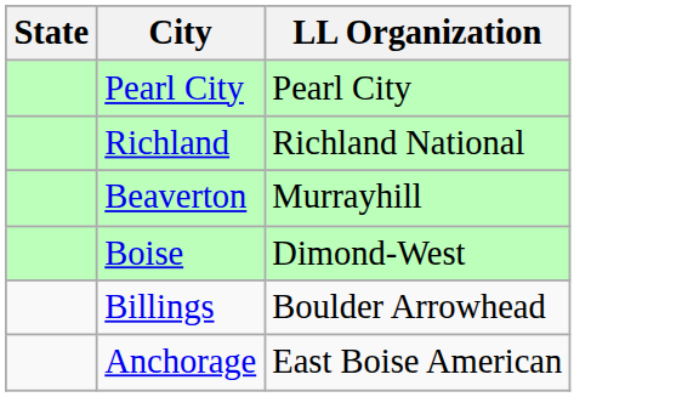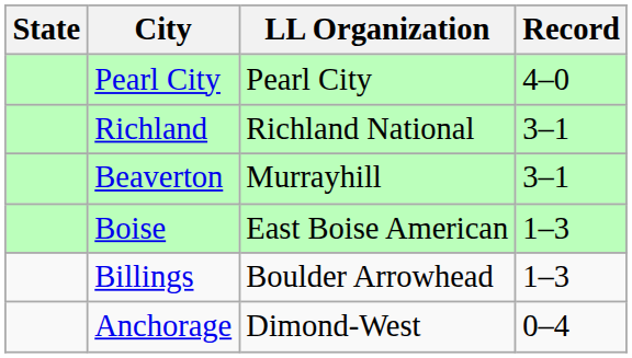+ column: Record | 4–0 | 3–1 | 3–1 | 1–3 | 1–3 | 0–4
Boise | LL Organization: Dimond-West -> East Boise American
Anchorage | LL Organization: East Boise American -> Dimond-West
